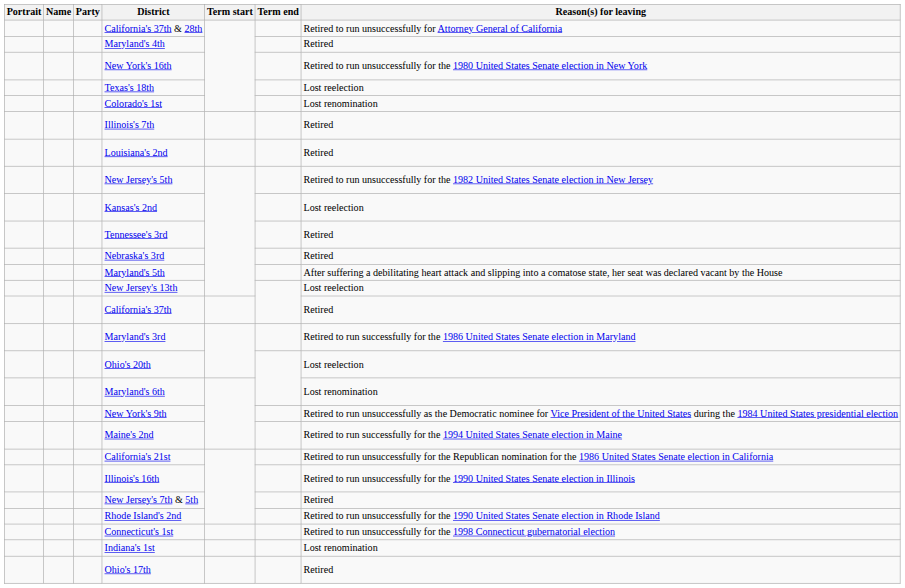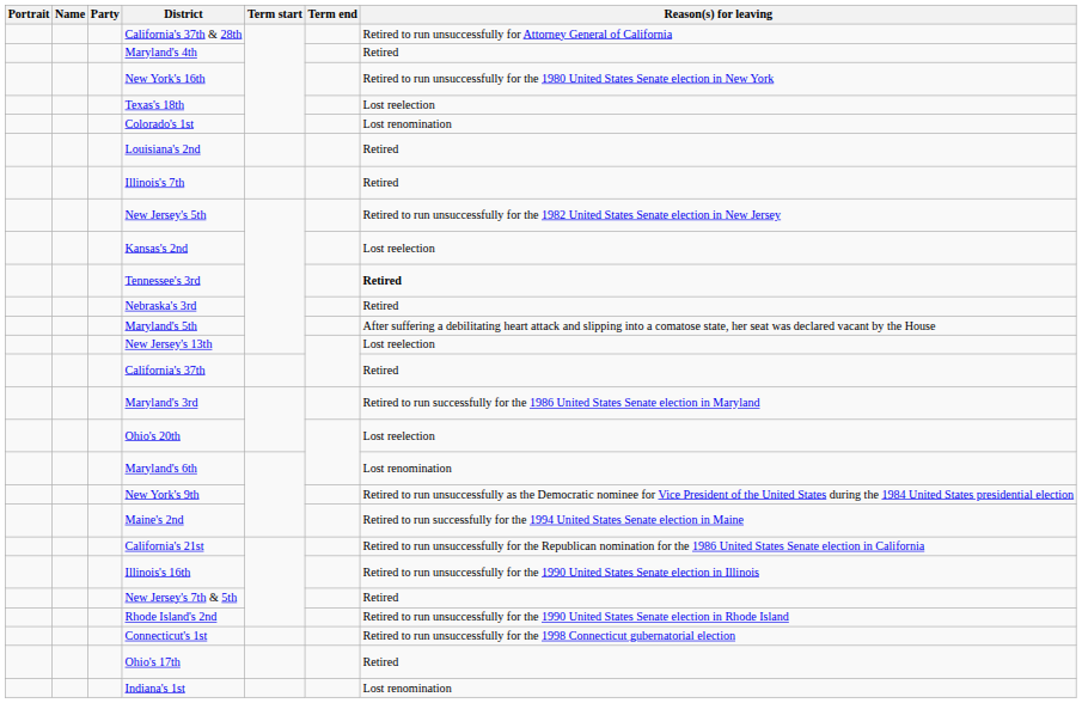rows swapped: Louisiana's 2nd <-> Illinois's 7th
Tennessee's 3rd | Reason(s) for leaving: normal -> bold
rows swapped: Ohio's 17th <-> Indiana's 1st
